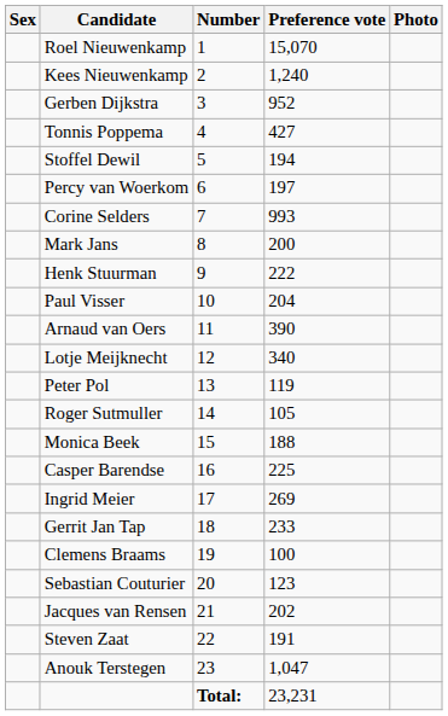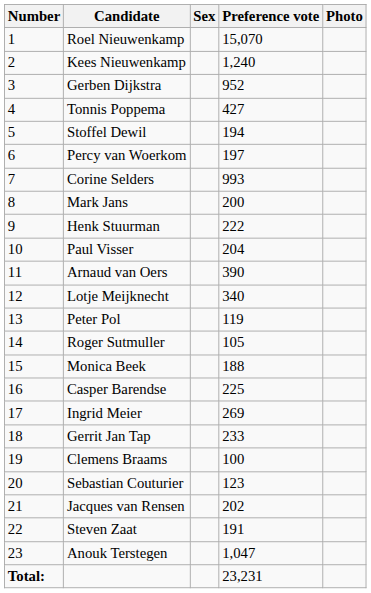columns swapped: Number <-> Sex
